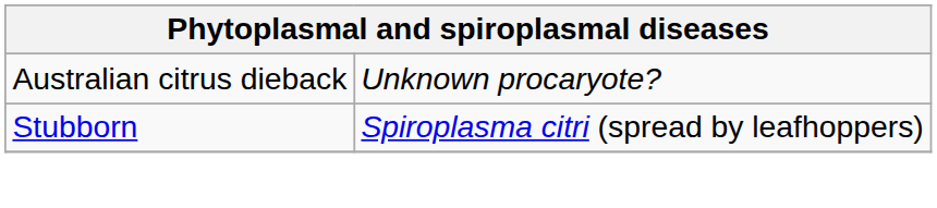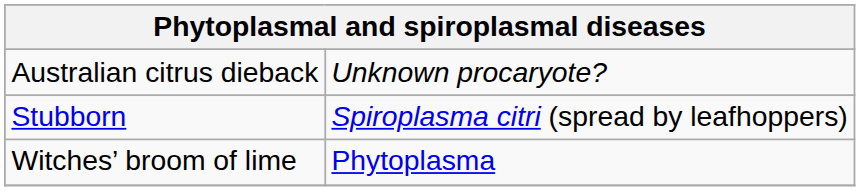+ row: Witches’ broom of lime | Phytoplasma
